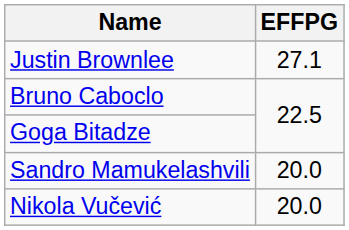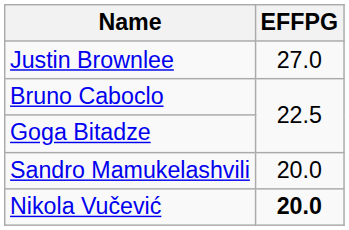Justin Brownlee | EFFPG: 27.1 -> 27.0
Nikola Vučević | EFFPG: normal -> bold
